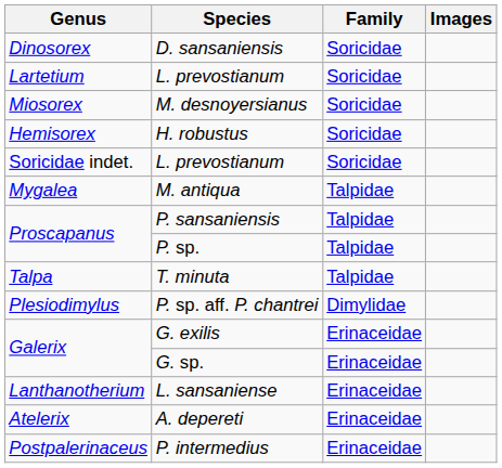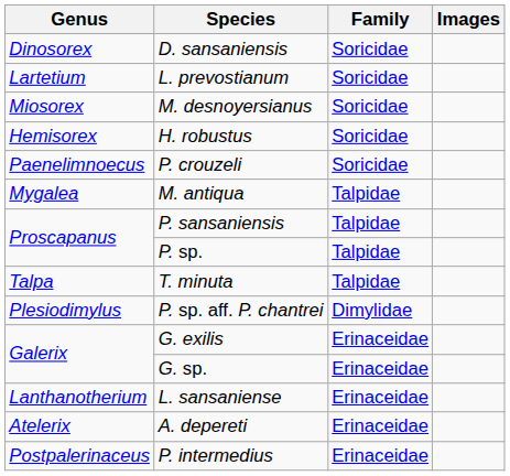+ row: Paenelimnoecus | P. crouzeli | Soricidae
- row: Soricidae indet. | L. prevostianum | Soricidae
